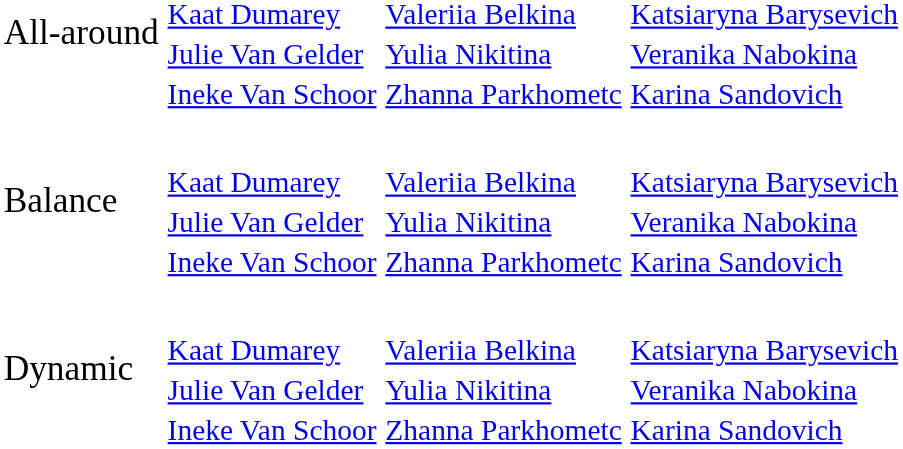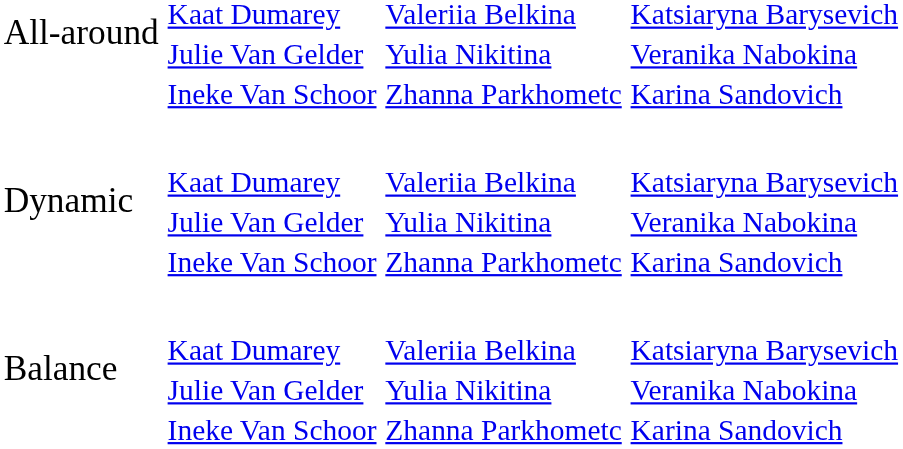rows swapped: Balance <-> Dynamic
